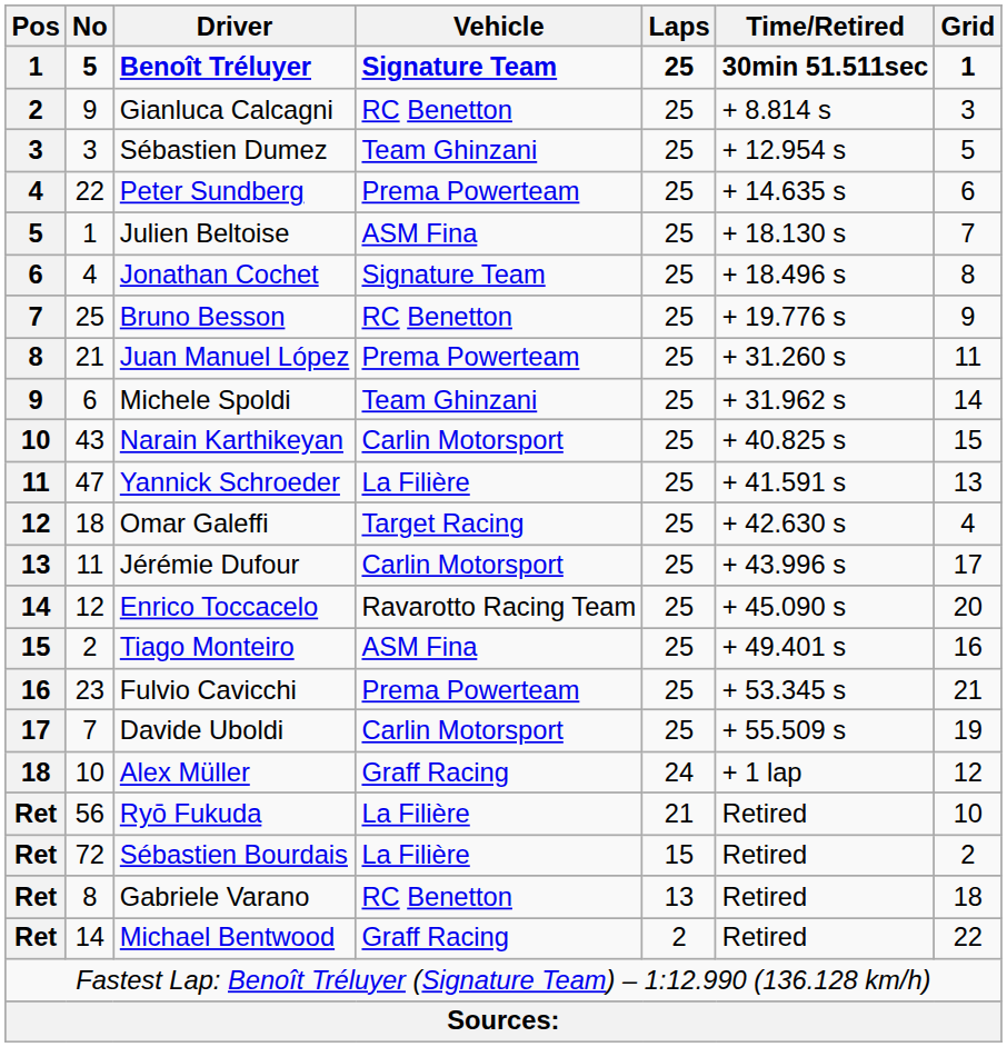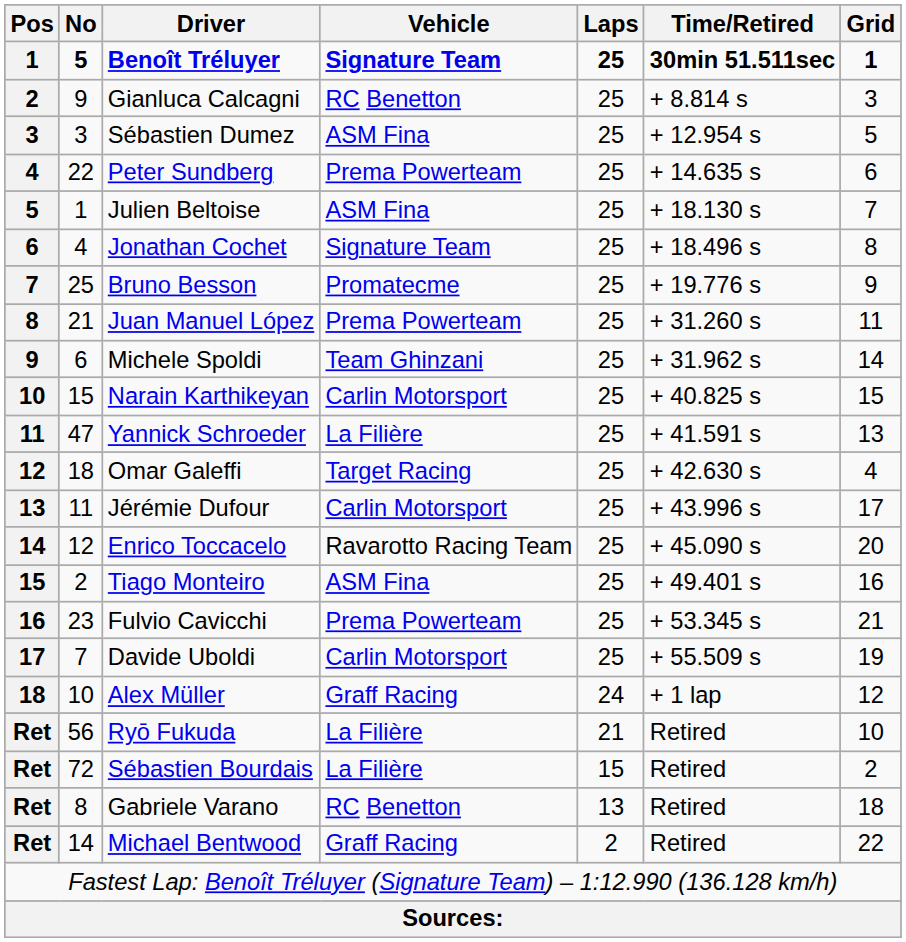Sébastien Dumez | Vehicle: Team Ghinzani -> ASM Fina
Bruno Besson | Vehicle: RC Benetton -> Promatecme
Narain Karthikeyan | No: 43 -> 15
